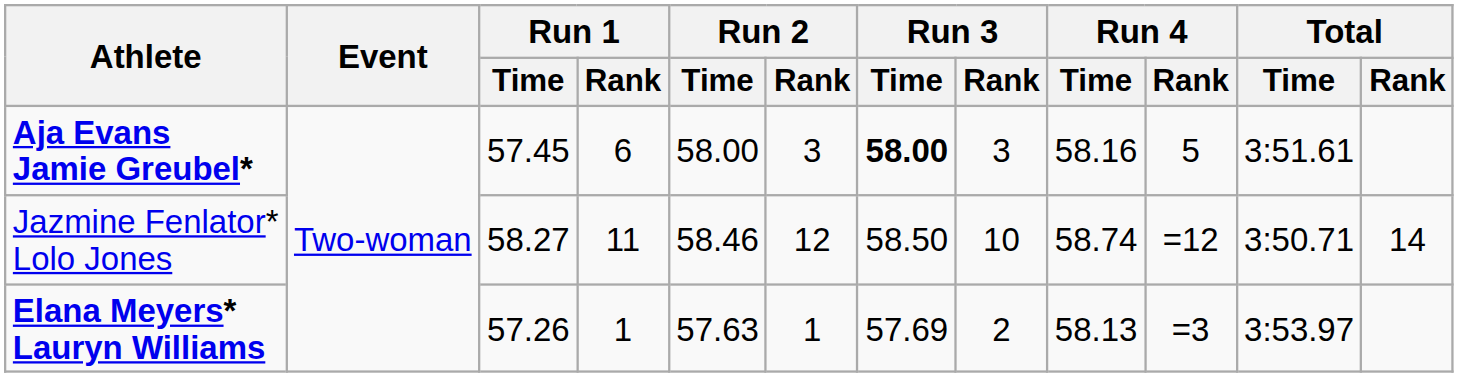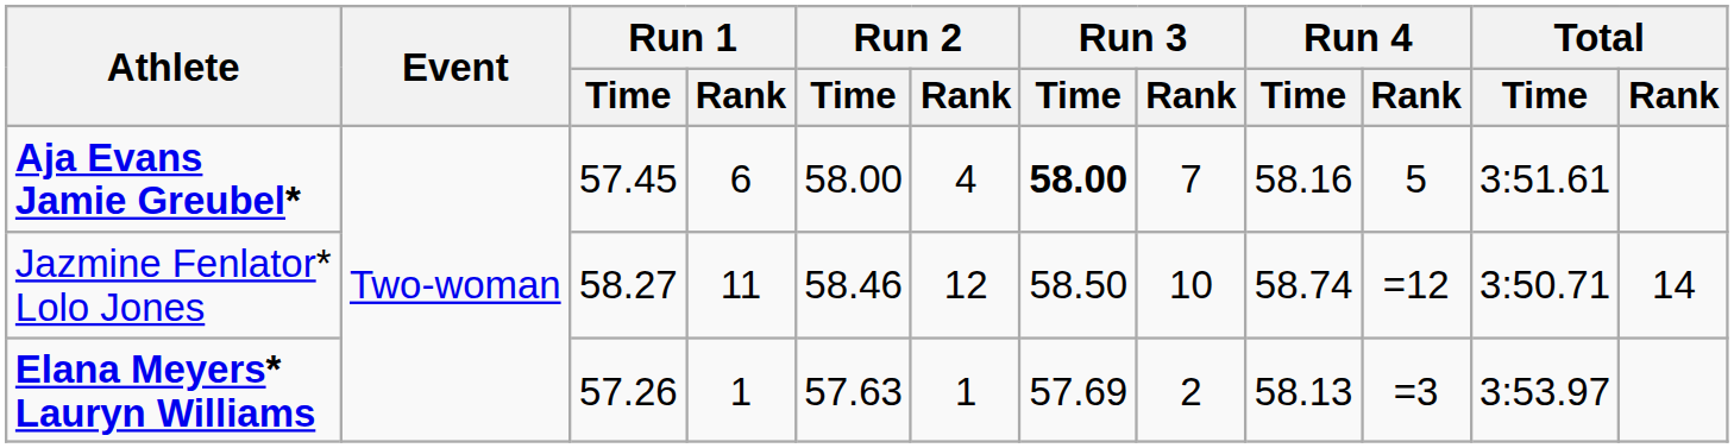Aja Evans Jamie Greubel* | Run 2 / Rank: 3 -> 4
Aja Evans Jamie Greubel* | Run 3 / Rank: 3 -> 7
